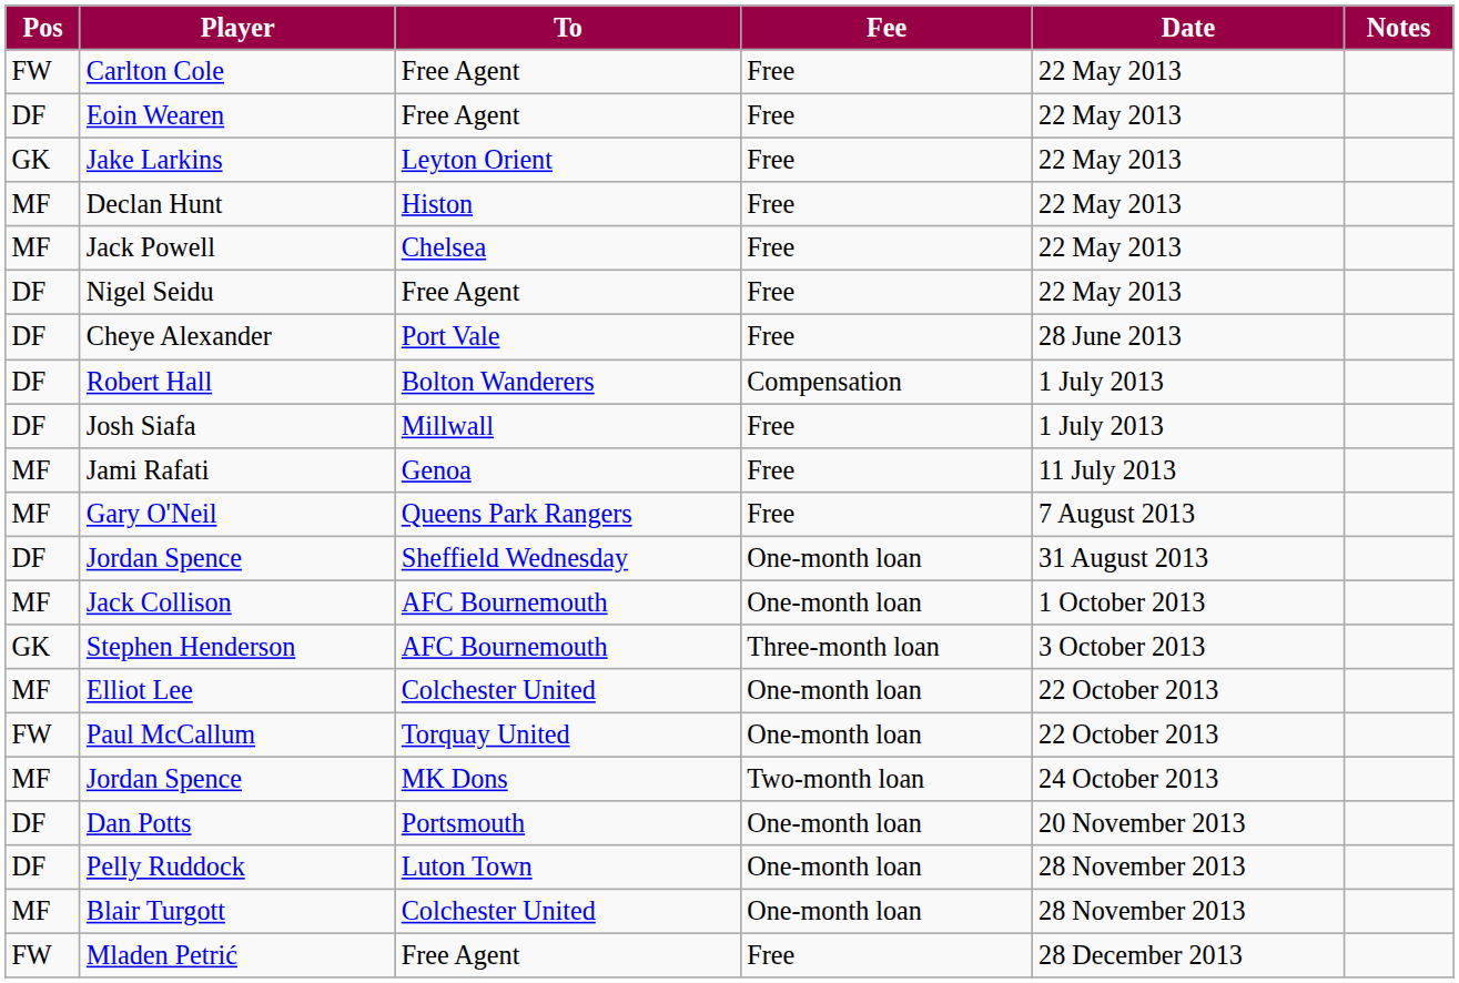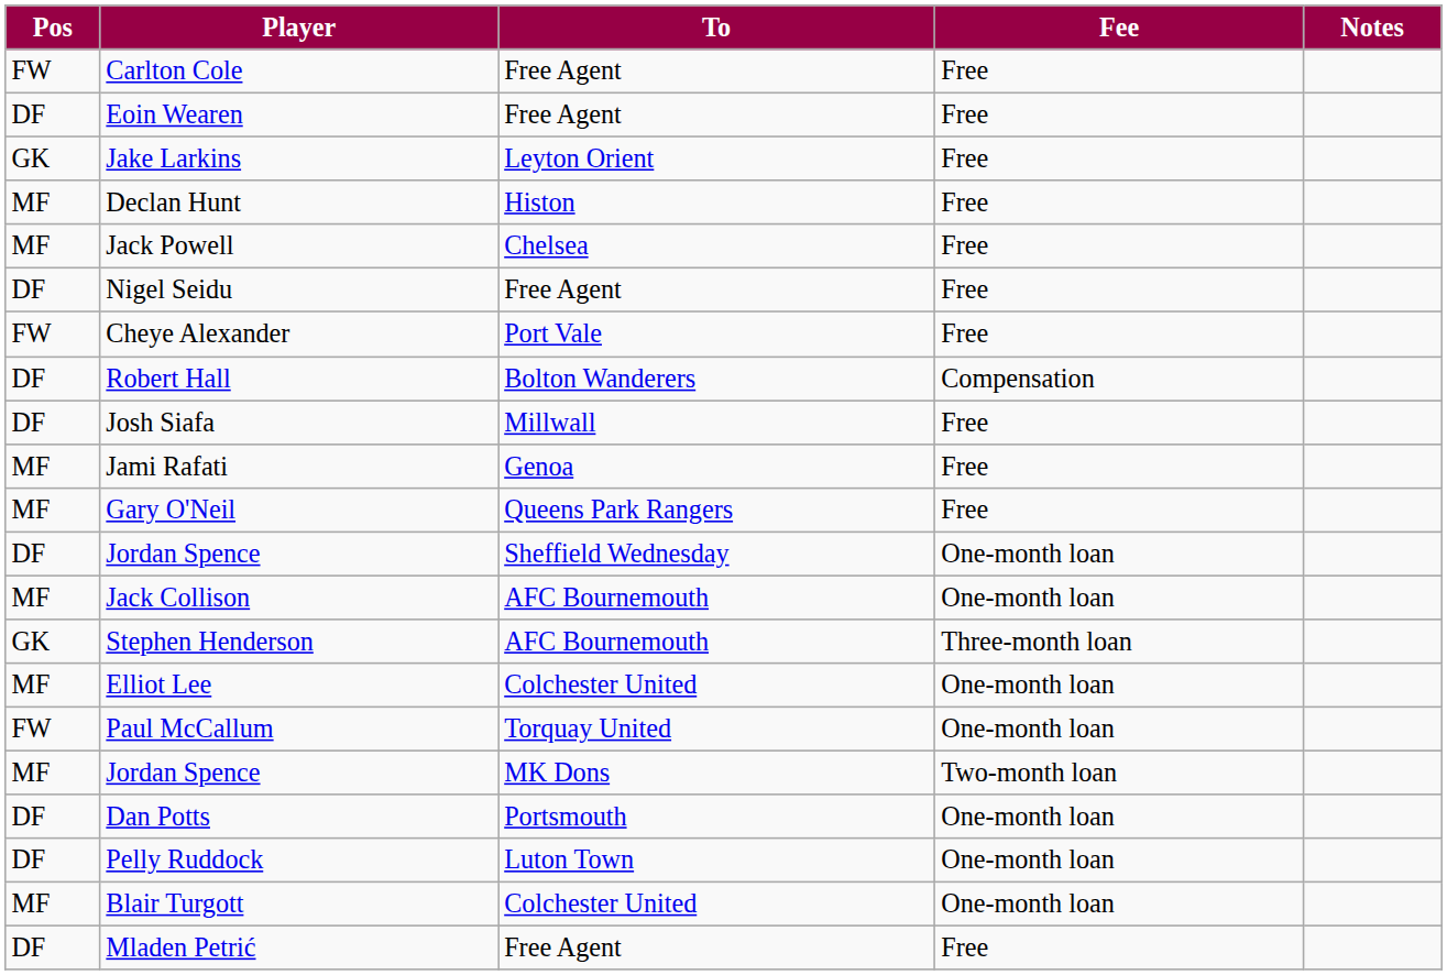- column: Date | 22 May 2013 | 22 May 2013 | 22 May 2013 | 22 May 2013 | 22 May 2013 | 22 May 2013 | 28 June 2013 | 1 July 2013 | 1 July 2013 | 11 July 2013 | 7 August 2013 | 31 August 2013 | 1 October 2013 | 3 October 2013 | 22 October 2013 | 22 October 2013 | 24 October 2013 | 20 November 2013 | 28 November 2013 | 28 November 2013 | 28 December 2013
Cheye Alexander | Pos: DF -> FW
Mladen Petrić | Pos: FW -> DF
